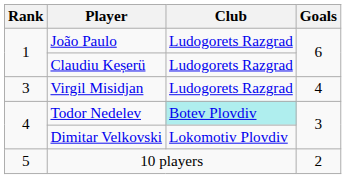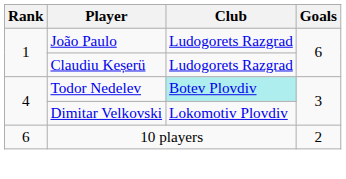- row: 3 | Virgil Misidjan | Ludogorets Razgrad | 4
10 players | Rank: 5 -> 6
